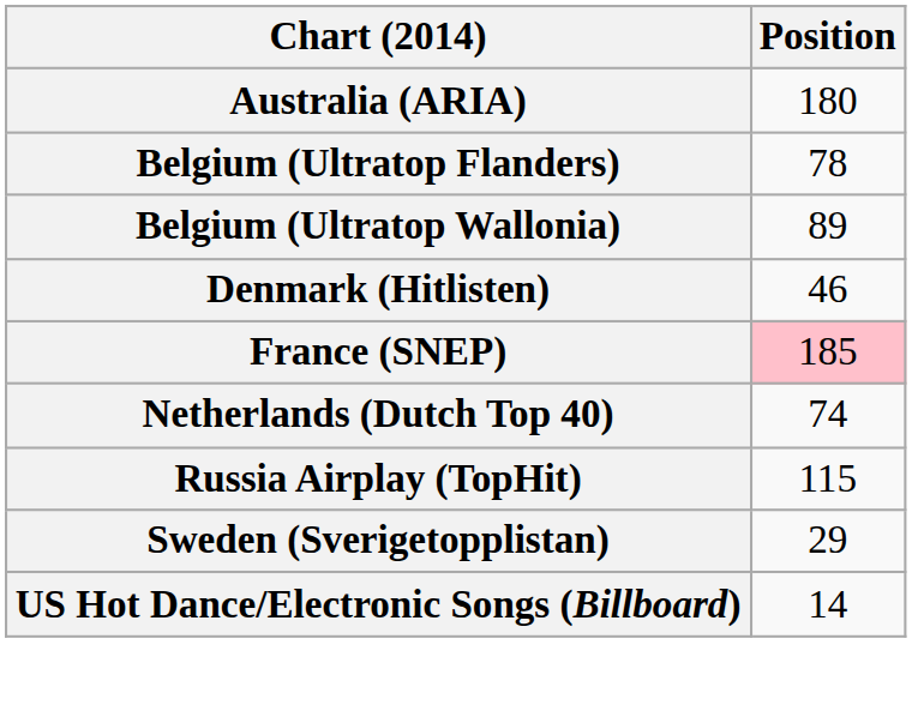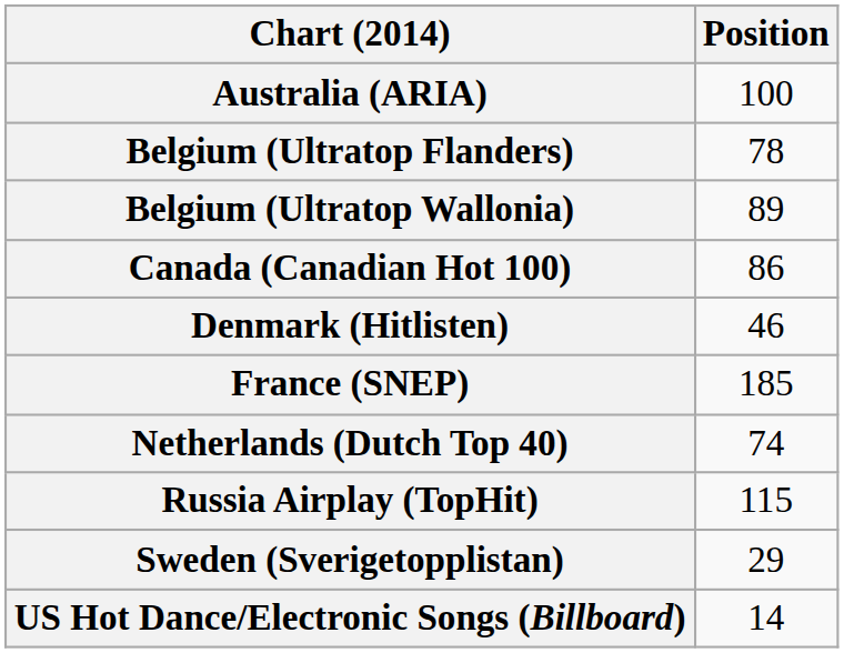Australia (ARIA) | Position: 180 -> 100
+ row: Canada (Canadian Hot 100) | 86
France (SNEP) | Position: pink background -> no background
